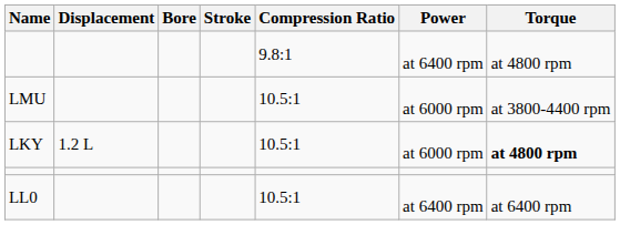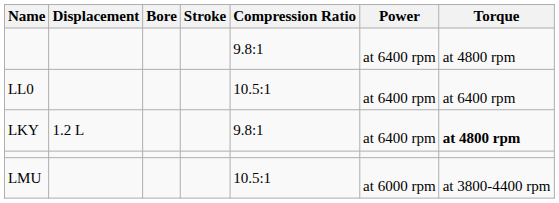rows swapped: LMU <-> LL0
LKY | Compression Ratio: 10.5:1 -> 9.8:1
LKY | Power: at 6000 rpm -> at 6400 rpm
